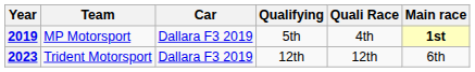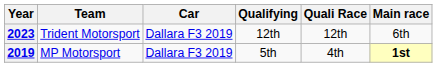rows swapped: 2019 <-> 2023
